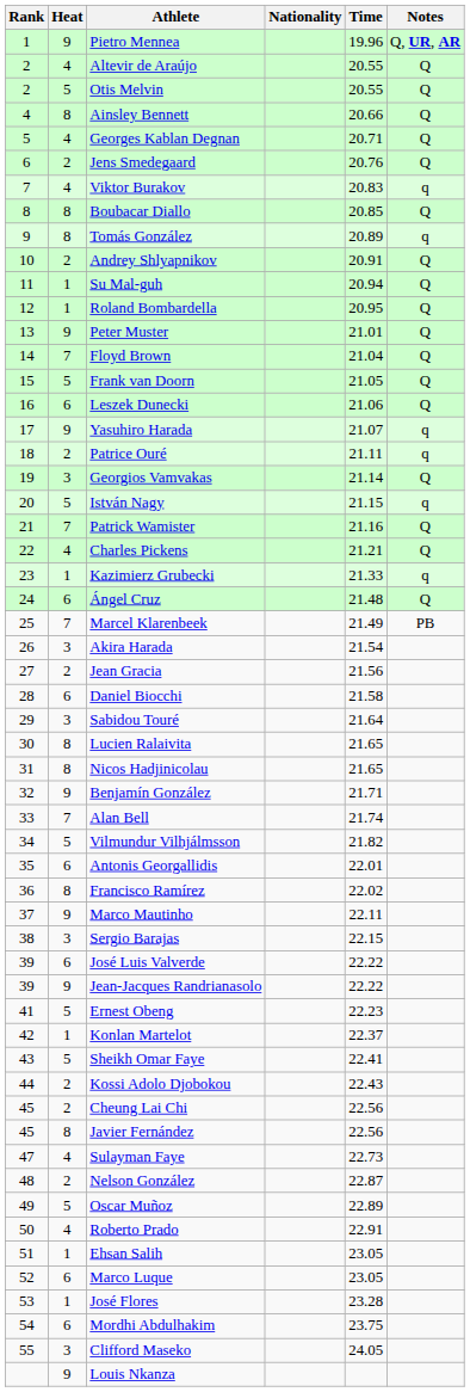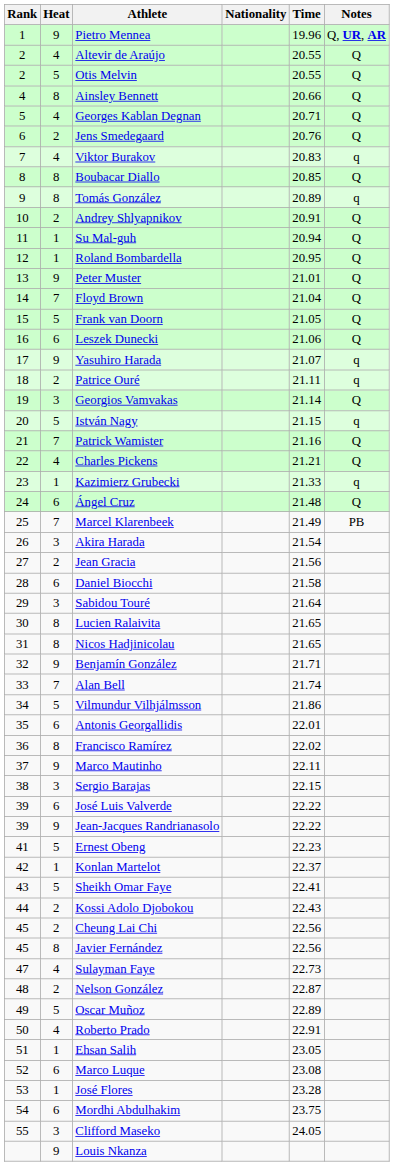Vilmundur Vilhjálmsson | Time: 21.82 -> 21.86
Marco Luque | Time: 23.05 -> 23.08
